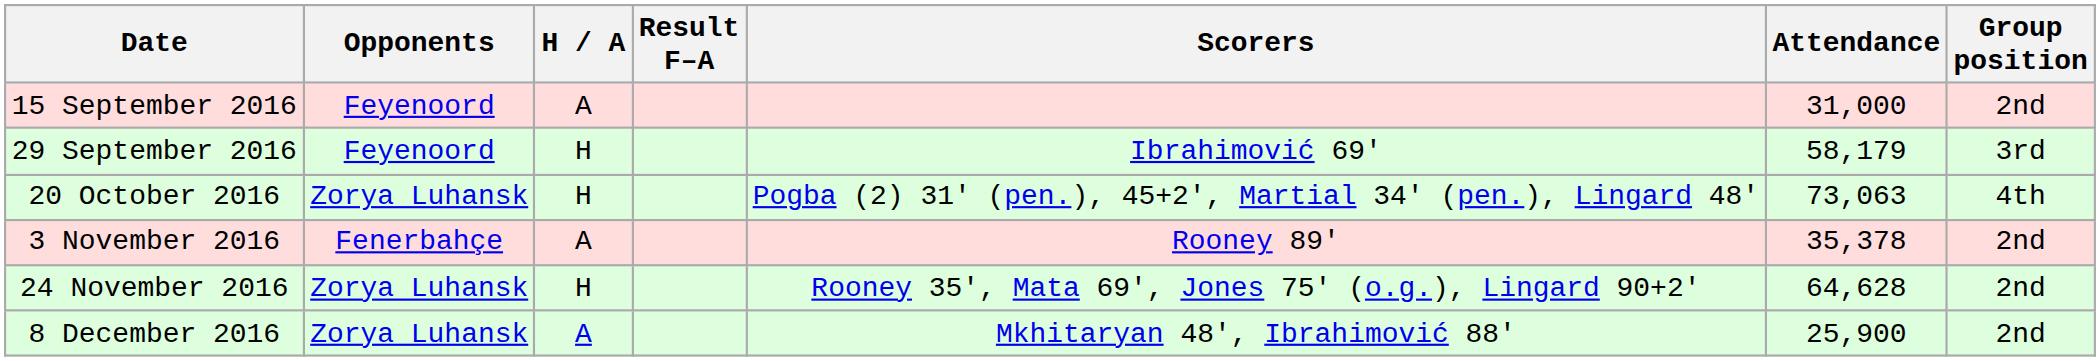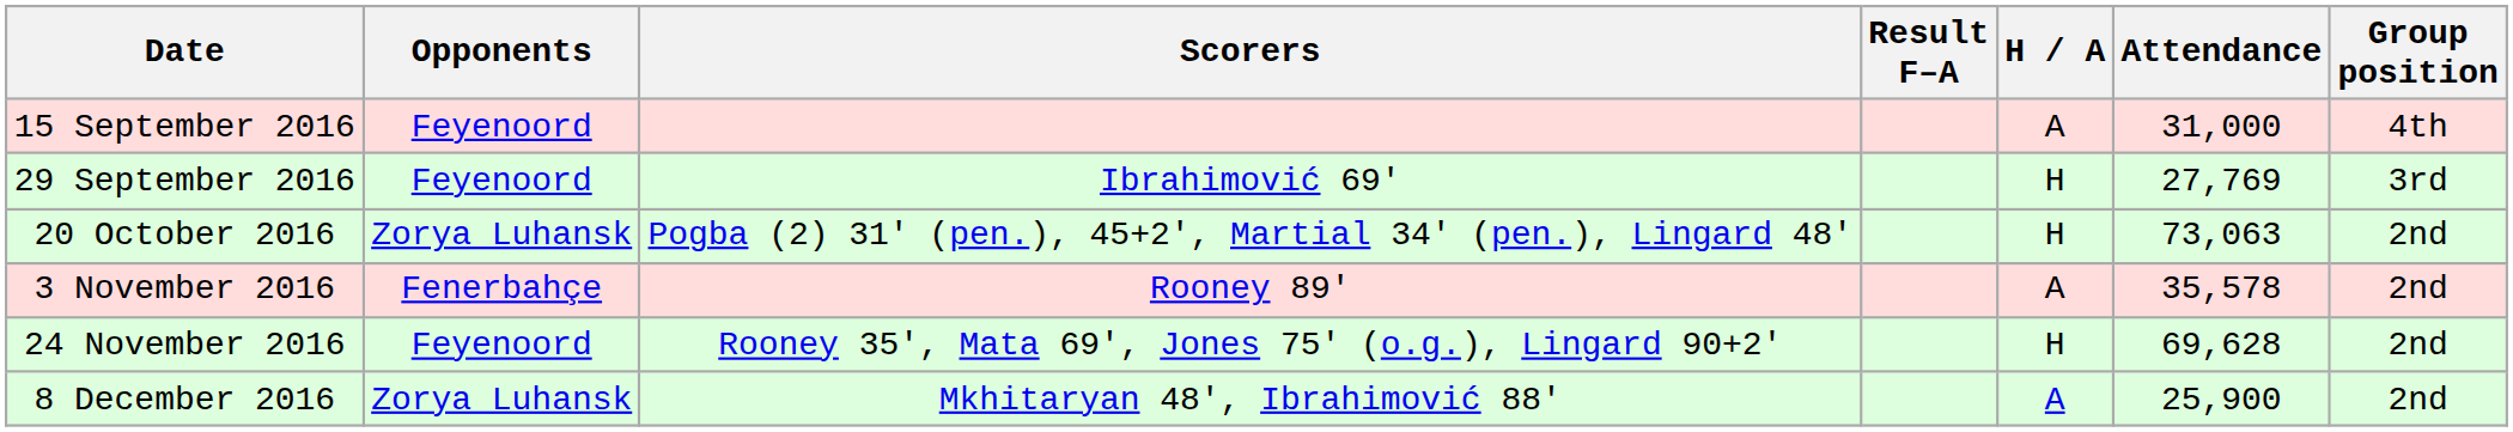columns swapped: H / A <-> Scorers
15 September 2016 | Group position: 2nd -> 4th
29 September 2016 | Attendance: 58,179 -> 27,769
20 October 2016 | Group position: 4th -> 2nd
3 November 2016 | Attendance: 35,378 -> 35,578
24 November 2016 | Opponents: Zorya Luhansk -> Feyenoord
24 November 2016 | Attendance: 64,628 -> 69,628
